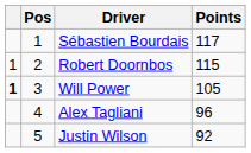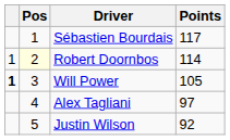Robert Doornbos | Pos: no background -> lightyellow background
Robert Doornbos | Points: 115 -> 114
Alex Tagliani | Points: 96 -> 97
